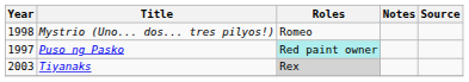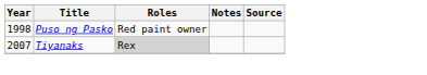- row: 1998 | Mystrio (Uno... dos... tres pilyos!) | Romeo
Puso ng Pasko | Year: 1997 -> 1998
Puso ng Pasko | Roles: paleturquoise background -> no background
Tiyanaks | Year: 2003 -> 2007
